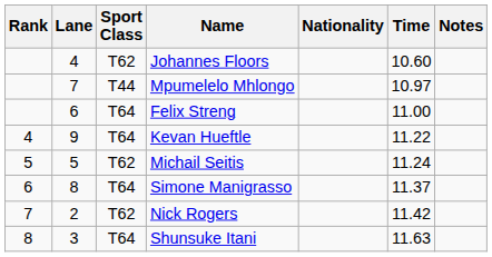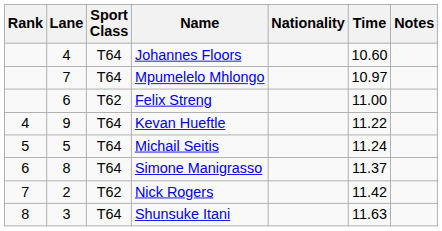Johannes Floors | Sport Class: T62 -> T64
Mpumelelo Mhlongo | Sport Class: T44 -> T64
Felix Streng | Sport Class: T64 -> T62
Michail Seitis | Sport Class: T62 -> T64
